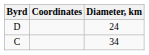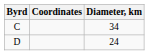rows swapped: C <-> D
